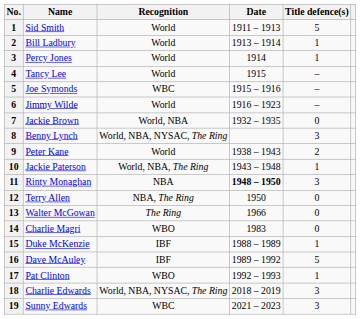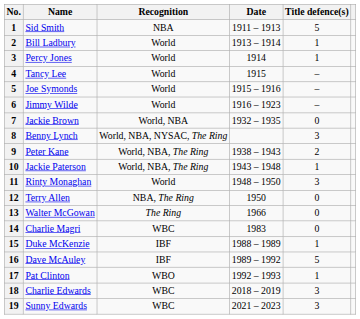Sid Smith | Recognition: World -> NBA
Joe Symonds | Recognition: WBC -> World
Peter Kane | Recognition: World -> World, NBA, The Ring
Rinty Monaghan | Recognition: NBA -> World
Rinty Monaghan | Date: bold -> normal
Charlie Magri | Recognition: WBO -> WBC
Charlie Edwards | Recognition: World, NBA, NYSAC, The Ring -> WBC
